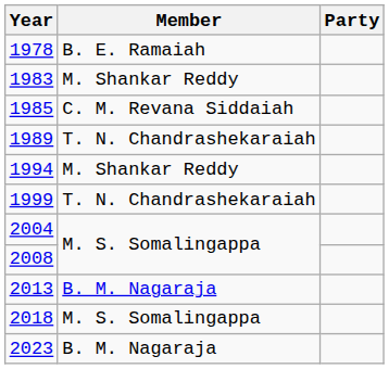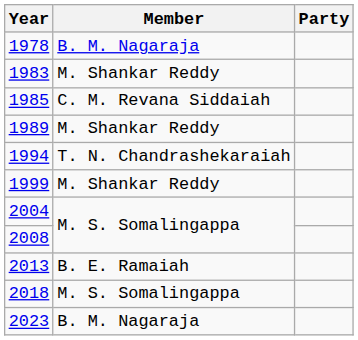1978 | Member: B. E. Ramaiah -> B. M. Nagaraja
1989 | Member: T. N. Chandrashekaraiah -> M. Shankar Reddy
1994 | Member: M. Shankar Reddy -> T. N. Chandrashekaraiah
1999 | Member: T. N. Chandrashekaraiah -> M. Shankar Reddy
2013 | Member: B. M. Nagaraja -> B. E. Ramaiah
